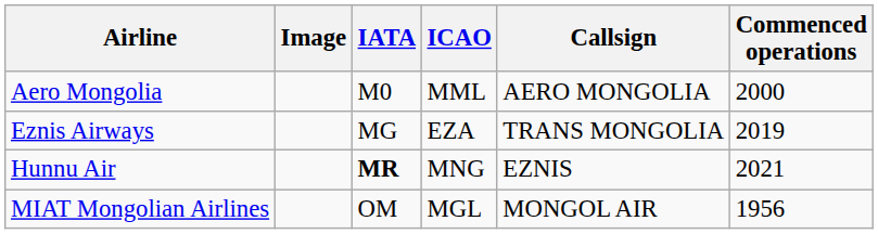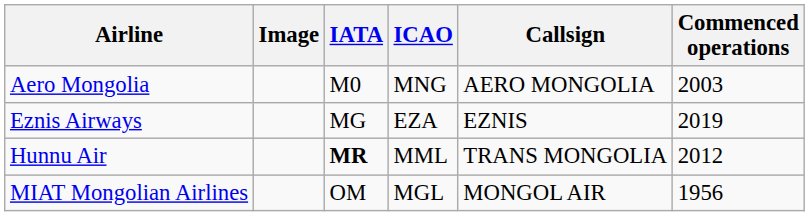Aero Mongolia | ICAO: MML -> MNG
Aero Mongolia | Commenced operations: 2000 -> 2003
Eznis Airways | Callsign: TRANS MONGOLIA -> EZNIS
Hunnu Air | ICAO: MNG -> MML
Hunnu Air | Callsign: EZNIS -> TRANS MONGOLIA
Hunnu Air | Commenced operations: 2021 -> 2012
